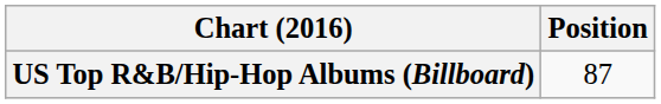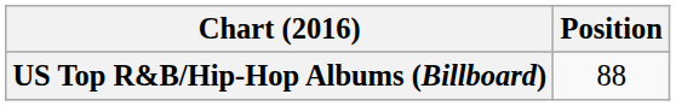US Top R&B/Hip-Hop Albums (Billboard) | Position: 87 -> 88
